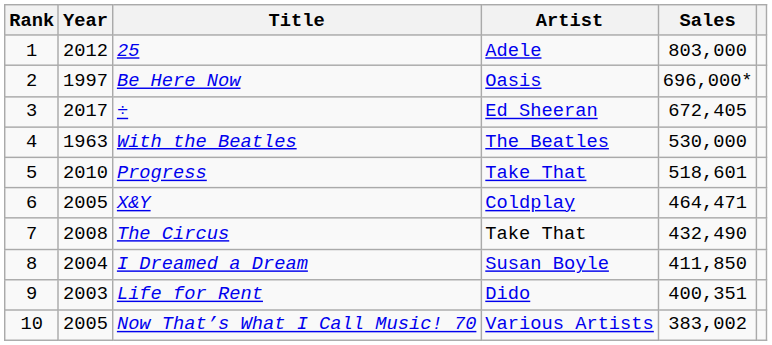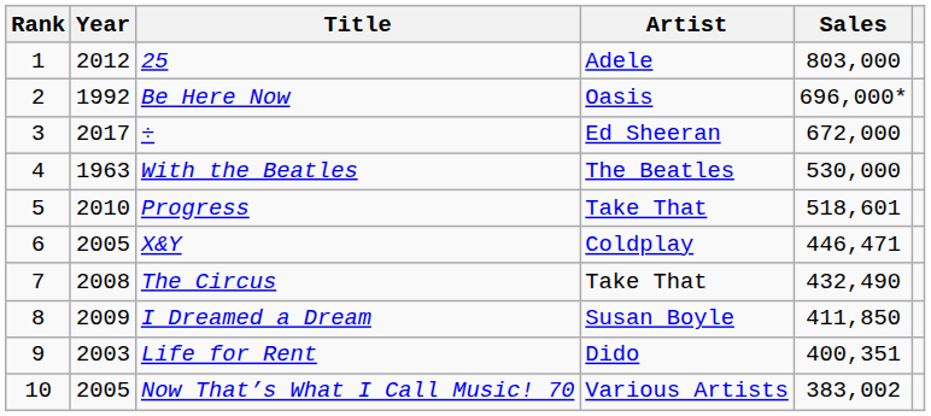Be Here Now | Year: 1997 -> 1992
÷ | Sales: 672,405 -> 672,000
X&Y | Sales: 464,471 -> 446,471
I Dreamed a Dream | Year: 2004 -> 2009
